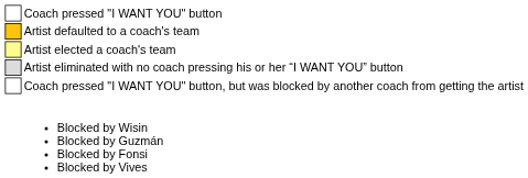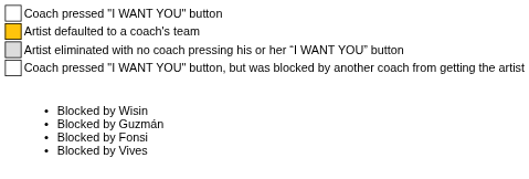- row: Artist elected a coach's team
